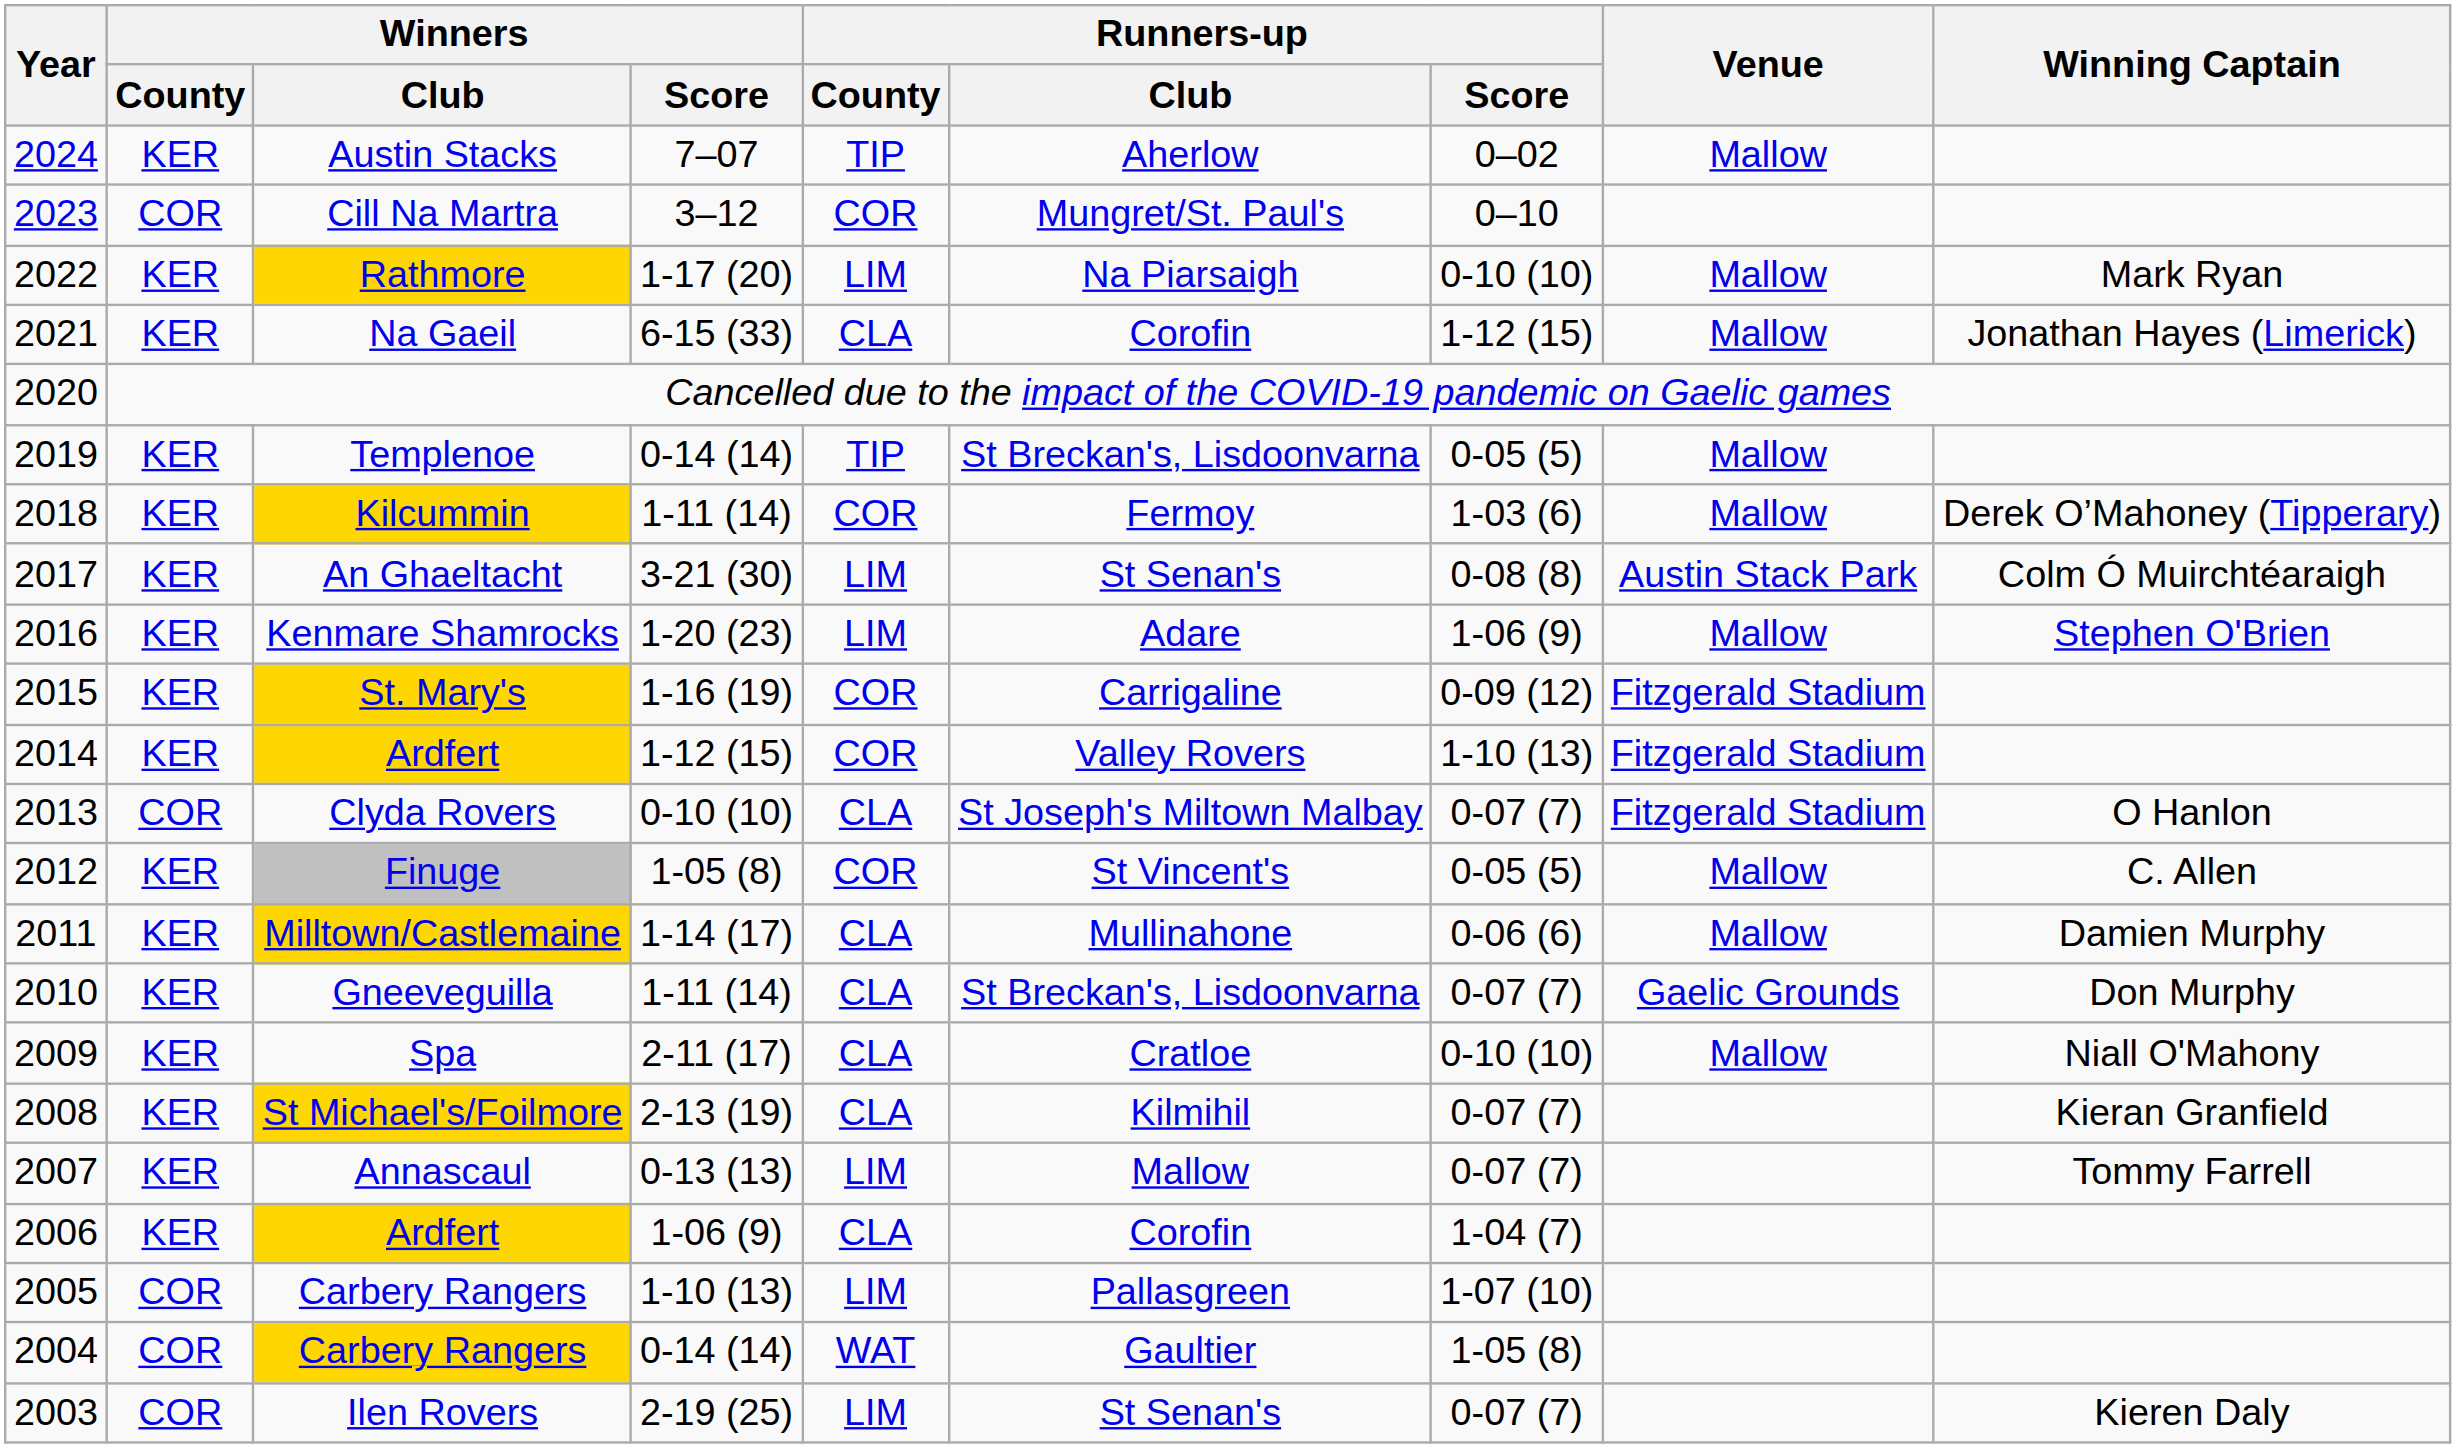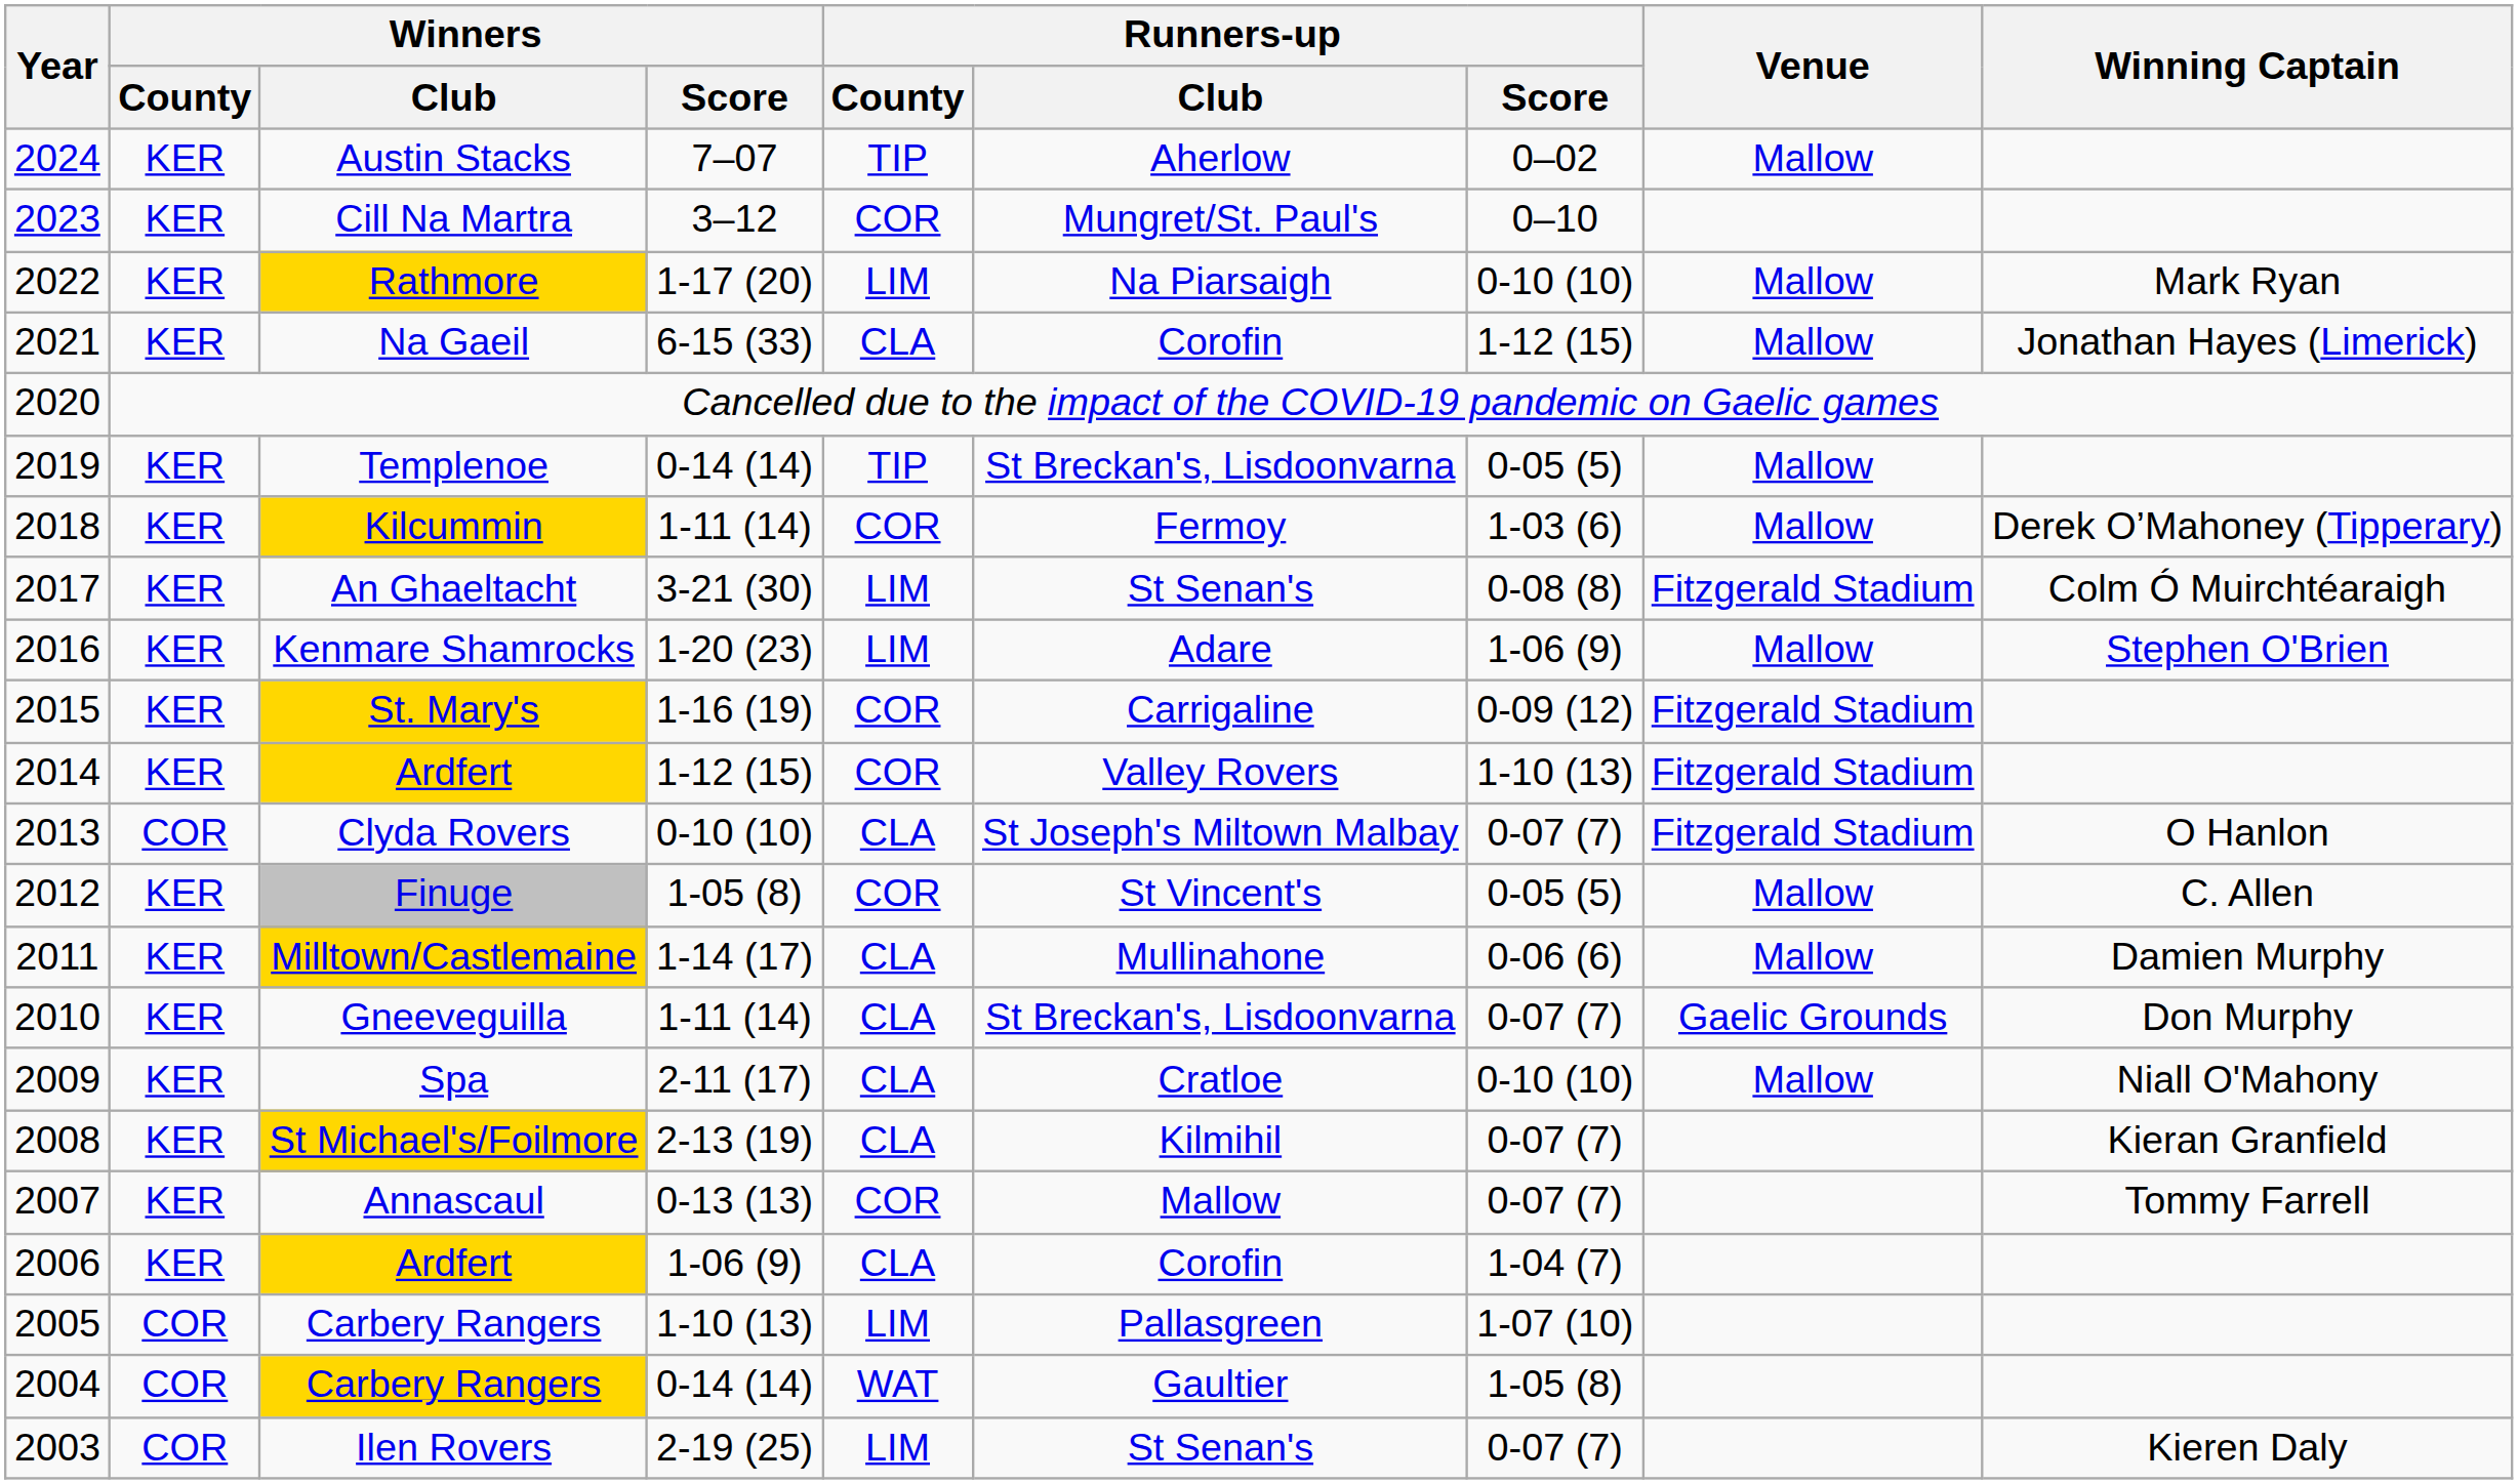Cill Na Martra | Winners / County: COR -> KER
An Ghaeltacht | Venue: Austin Stack Park -> Fitzgerald Stadium
Annascaul | Runners-up / County: LIM -> COR
